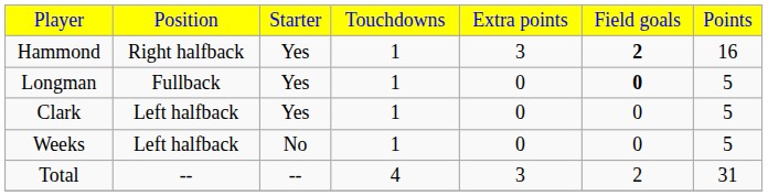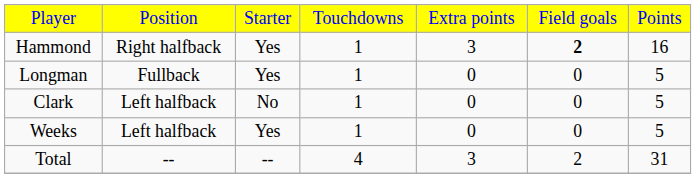Longman | column 6: bold -> normal
Clark | column 3: Yes -> No
Weeks | column 3: No -> Yes
